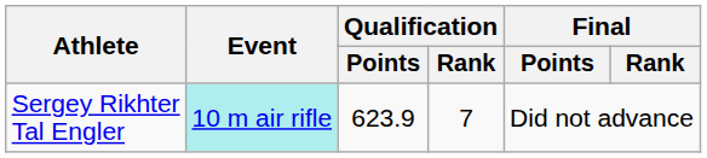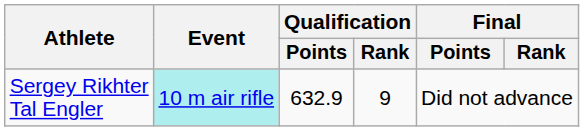Sergey Rikhter Tal Engler | Qualification / Points: 623.9 -> 632.9
Sergey Rikhter Tal Engler | Qualification / Rank: 7 -> 9
